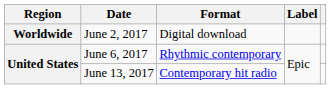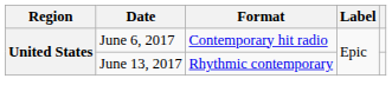- row: Worldwide | June 2, 2017 | Digital download
June 6, 2017 | Format: Rhythmic contemporary -> Contemporary hit radio
June 13, 2017 | Format: Contemporary hit radio -> Rhythmic contemporary
